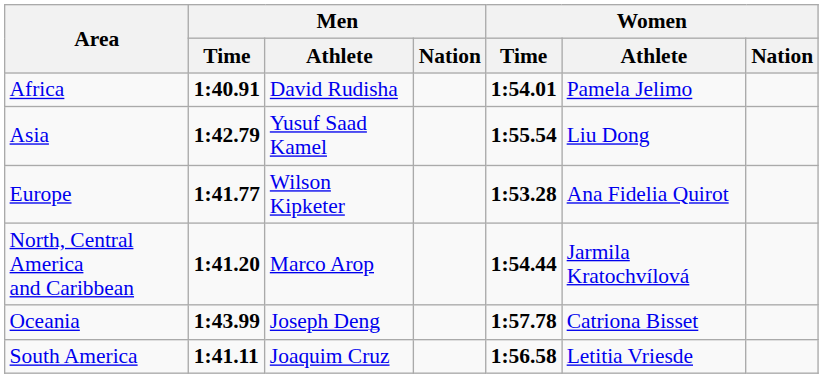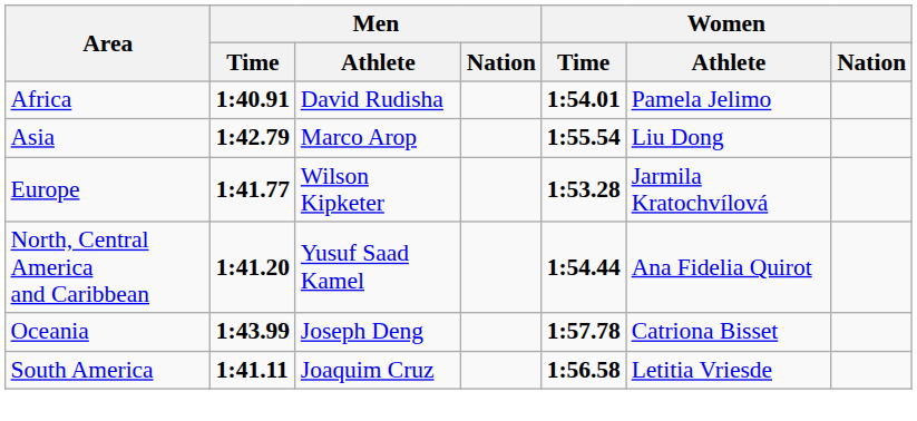Asia | Men / Athlete: Yusuf Saad Kamel -> Marco Arop
Europe | Women / Athlete: Ana Fidelia Quirot -> Jarmila Kratochvílová
North, Central America and Caribbean | Men / Athlete: Marco Arop -> Yusuf Saad Kamel
North, Central America and Caribbean | Women / Athlete: Jarmila Kratochvílová -> Ana Fidelia Quirot
